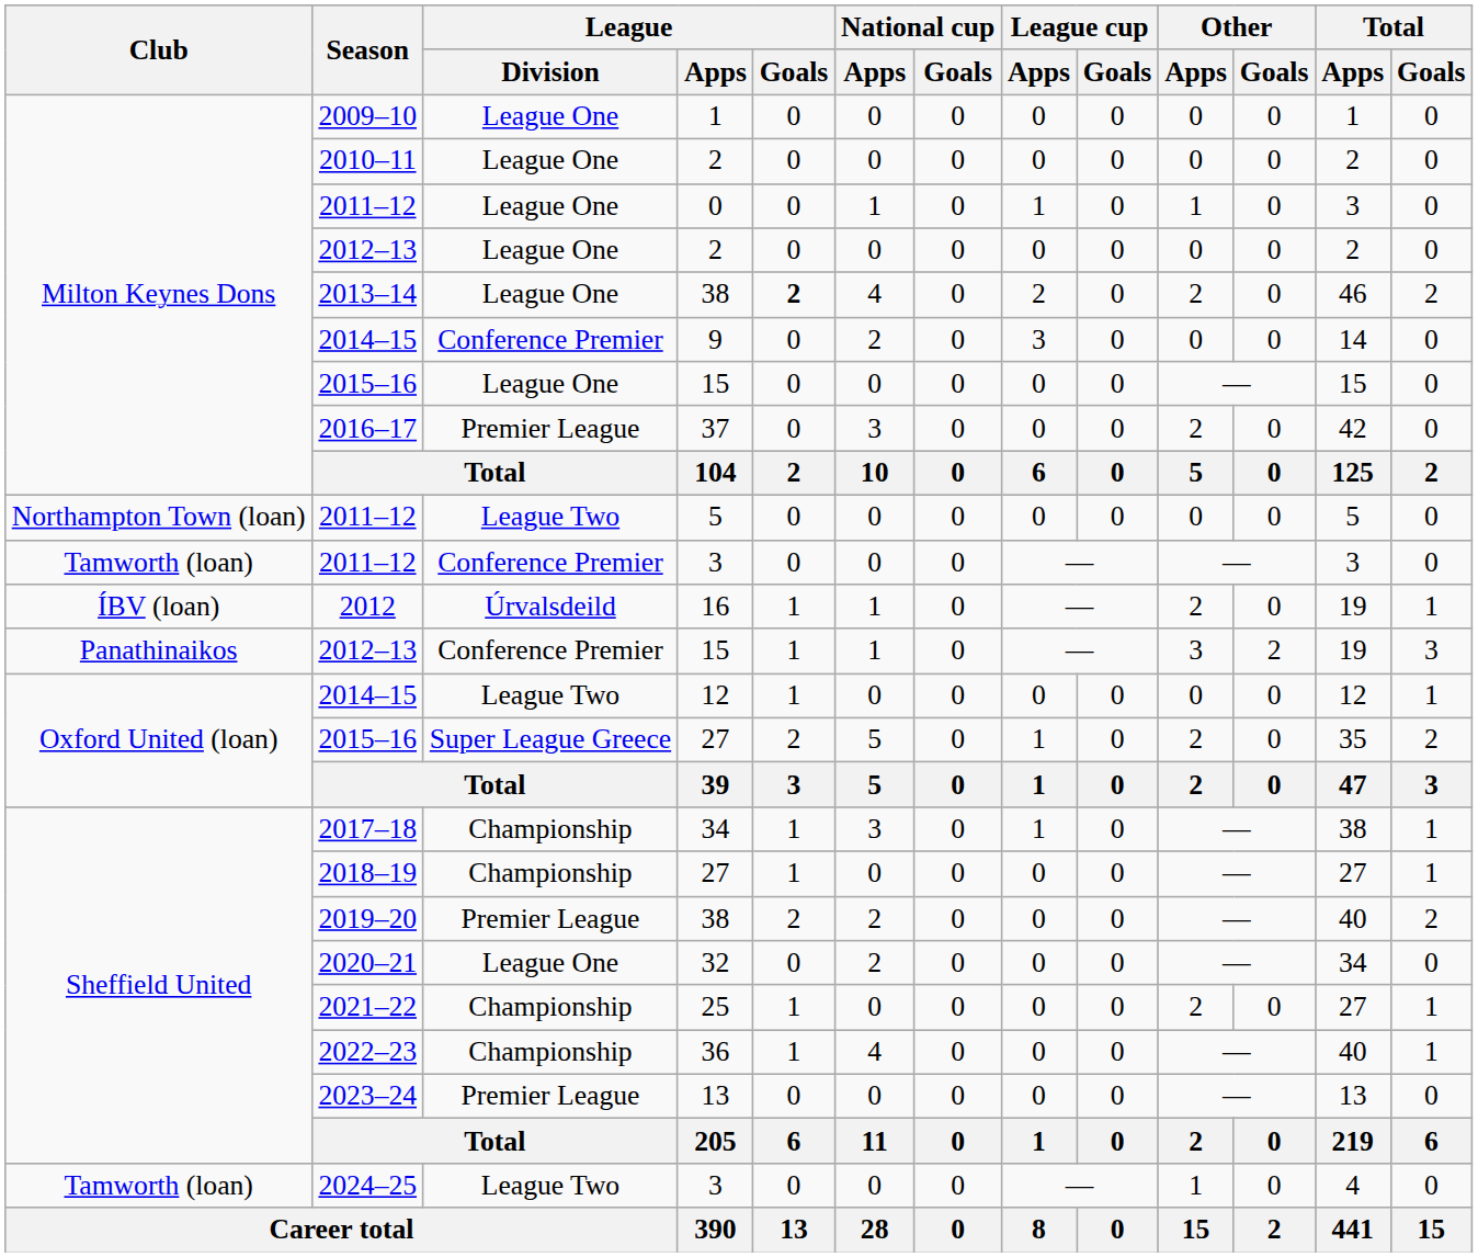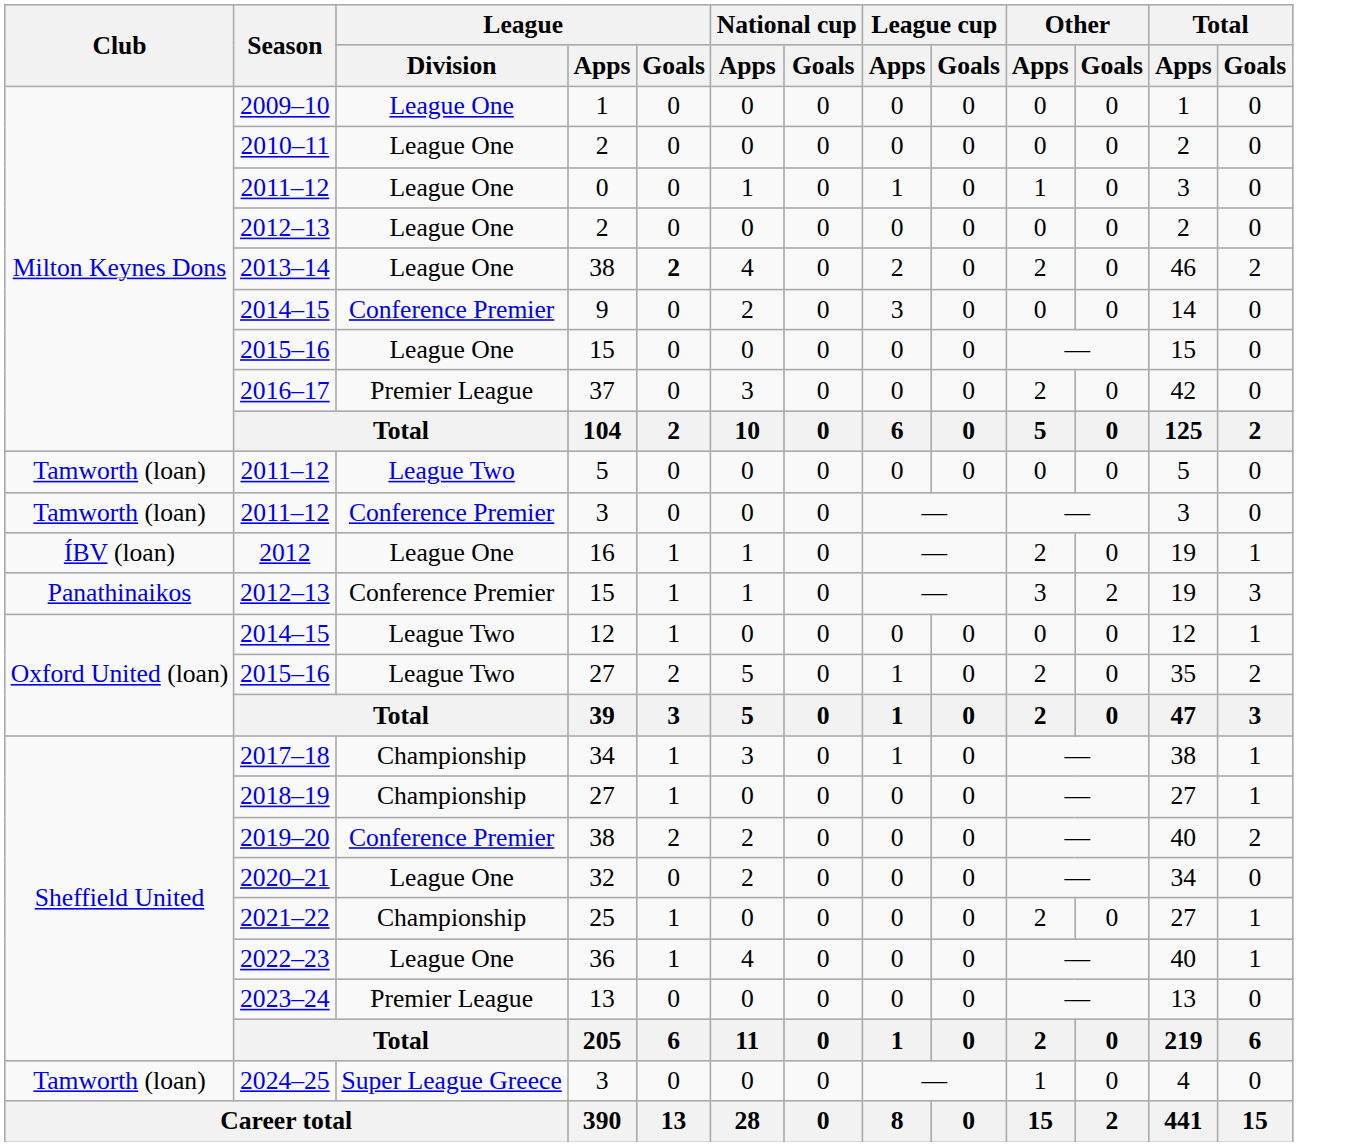2011–12 / 5 | Club: Northampton Town (loan) -> Tamworth (loan)
2012 | League / Division: Úrvalsdeild -> League One
2015–16 / 27 | League / Division: Super League Greece -> League Two
2019–20 | League / Division: Premier League -> Conference Premier
2022–23 | League / Division: Championship -> League One
2024–25 | League / Division: League Two -> Super League Greece
